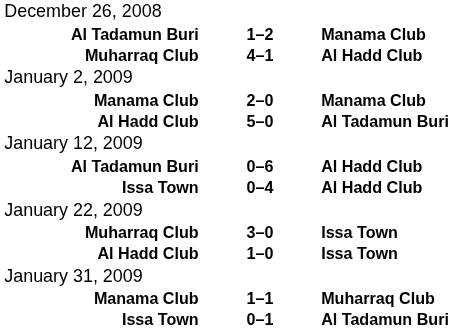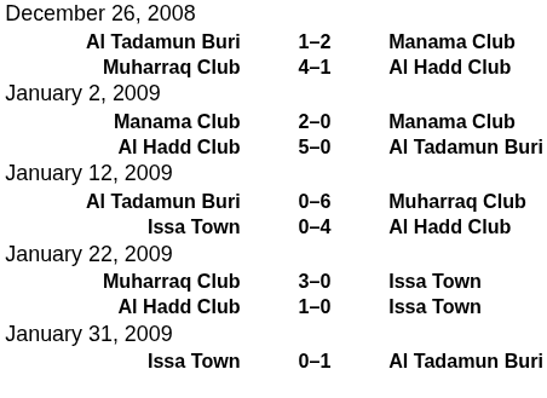0–6 | column 3: Al Hadd Club -> Muharraq Club
- row: Manama Club | 1–1 | Muharraq Club
